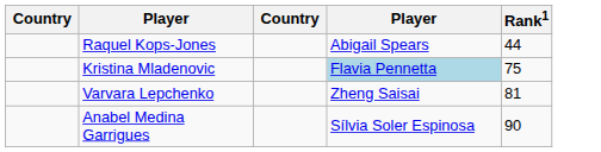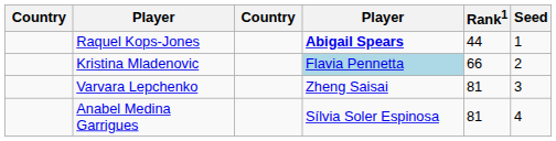+ column: Seed | 1 | 2 | 3 | 4
Raquel Kops-Jones | column 4: normal -> bold
Kristina Mladenovic | Rank1: 75 -> 66
Anabel Medina Garrigues | Rank1: 90 -> 81
